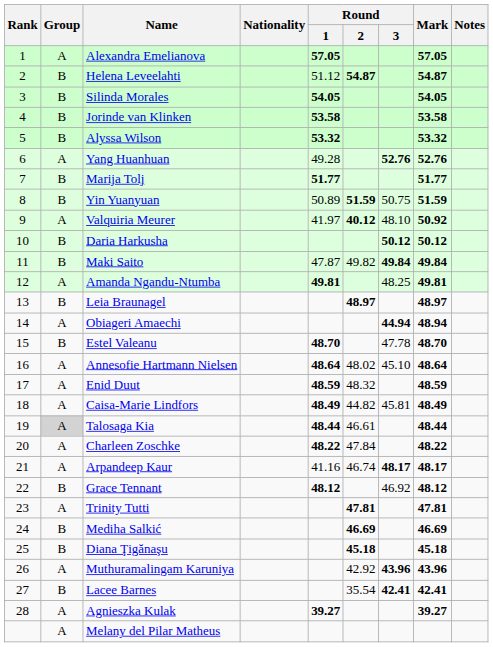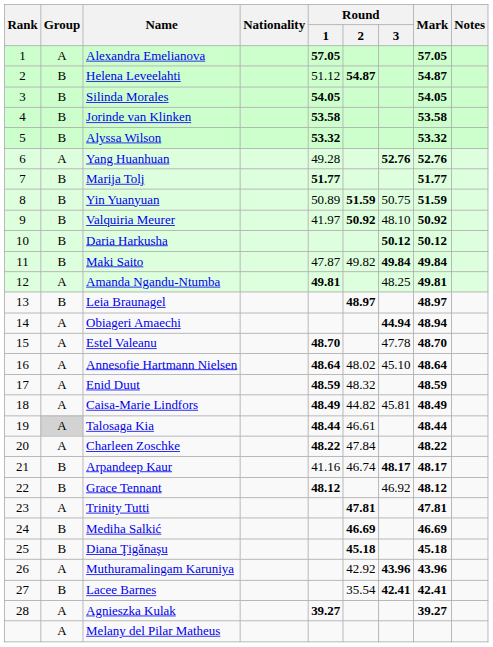Valquiria Meurer | Group: A -> B
Valquiria Meurer | Round / 2: 40.12 -> 50.92
Estel Valeanu | Group: B -> A
Arpandeep Kaur | Group: A -> B
